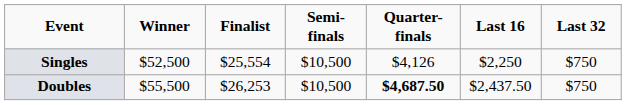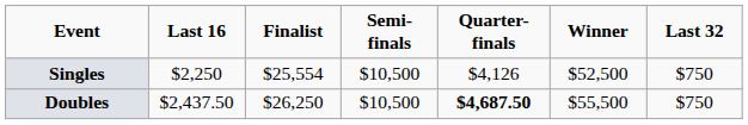columns swapped: Winner <-> Last 16
Doubles | Finalist: $26,253 -> $26,250
